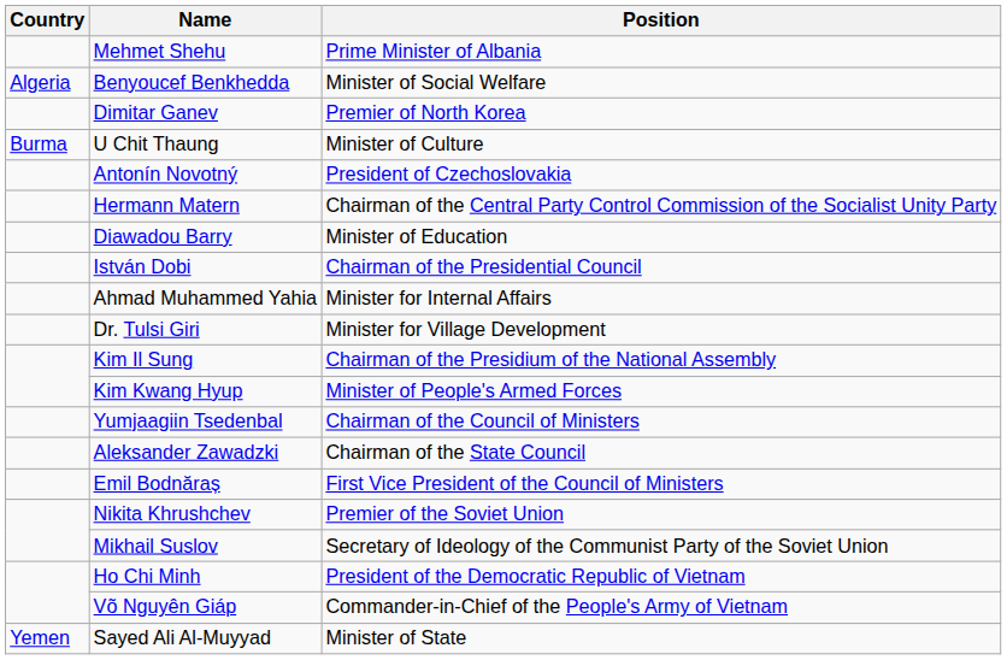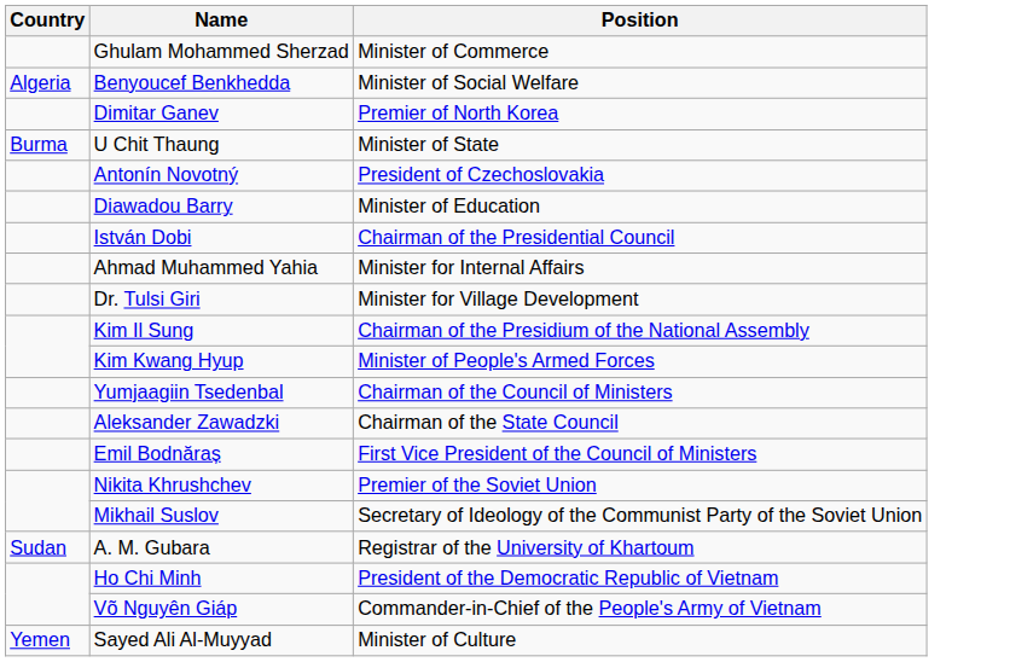+ row: Ghulam Mohammed Sherzad | Minister of Commerce
- row: Mehmet Shehu | Prime Minister of Albania
U Chit Thaung | Position: Minister of Culture -> Minister of State
- row: Hermann Matern | Chairman of the Central Party Control Commission of the Socialist Unity Party
+ row: Sudan | A. M. Gubara | Registrar of the University of Khartoum
Sayed Ali Al-Muyyad | Position: Minister of State -> Minister of Culture
